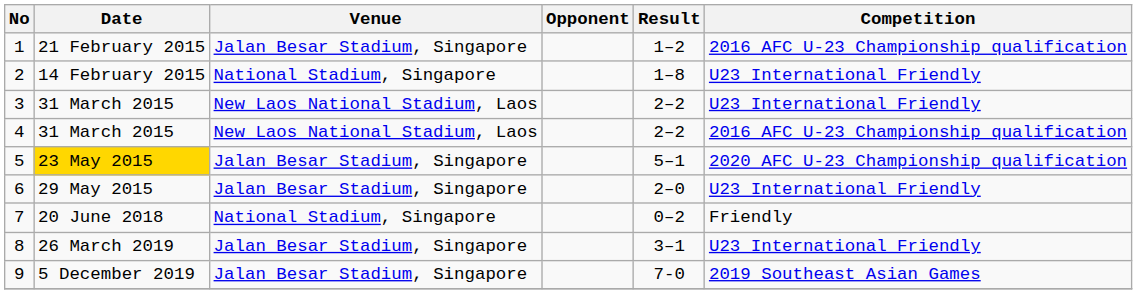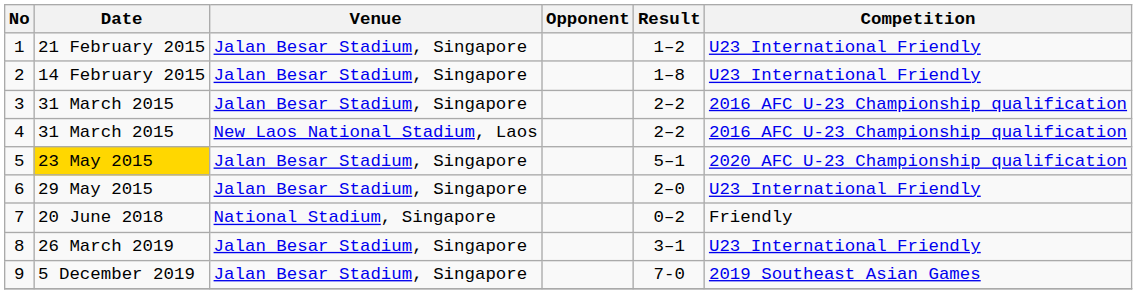1 | Competition: 2016 AFC U-23 Championship qualification -> U23 International Friendly
2 | Venue: National Stadium, Singapore -> Jalan Besar Stadium, Singapore
3 | Venue: New Laos National Stadium, Laos -> Jalan Besar Stadium, Singapore
3 | Competition: U23 International Friendly -> 2016 AFC U-23 Championship qualification
